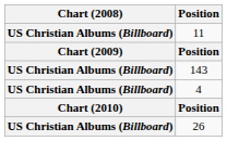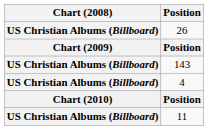rows swapped: 11 <-> 26
